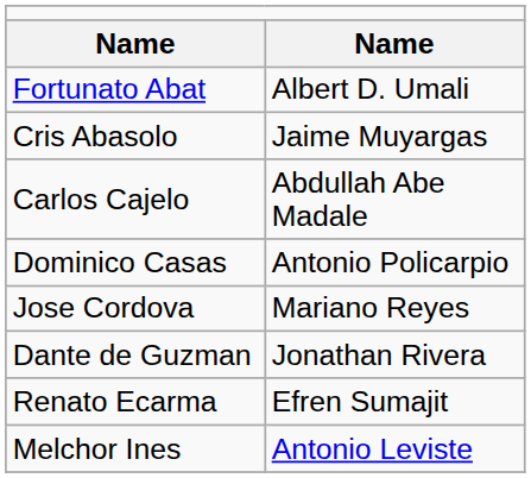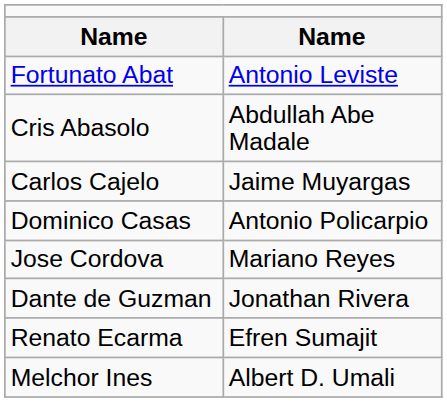Fortunato Abat | column 2: Albert D. Umali -> Antonio Leviste
Cris Abasolo | column 2: Jaime Muyargas -> Abdullah Abe Madale
Carlos Cajelo | column 2: Abdullah Abe Madale -> Jaime Muyargas
Melchor Ines | column 2: Antonio Leviste -> Albert D. Umali
